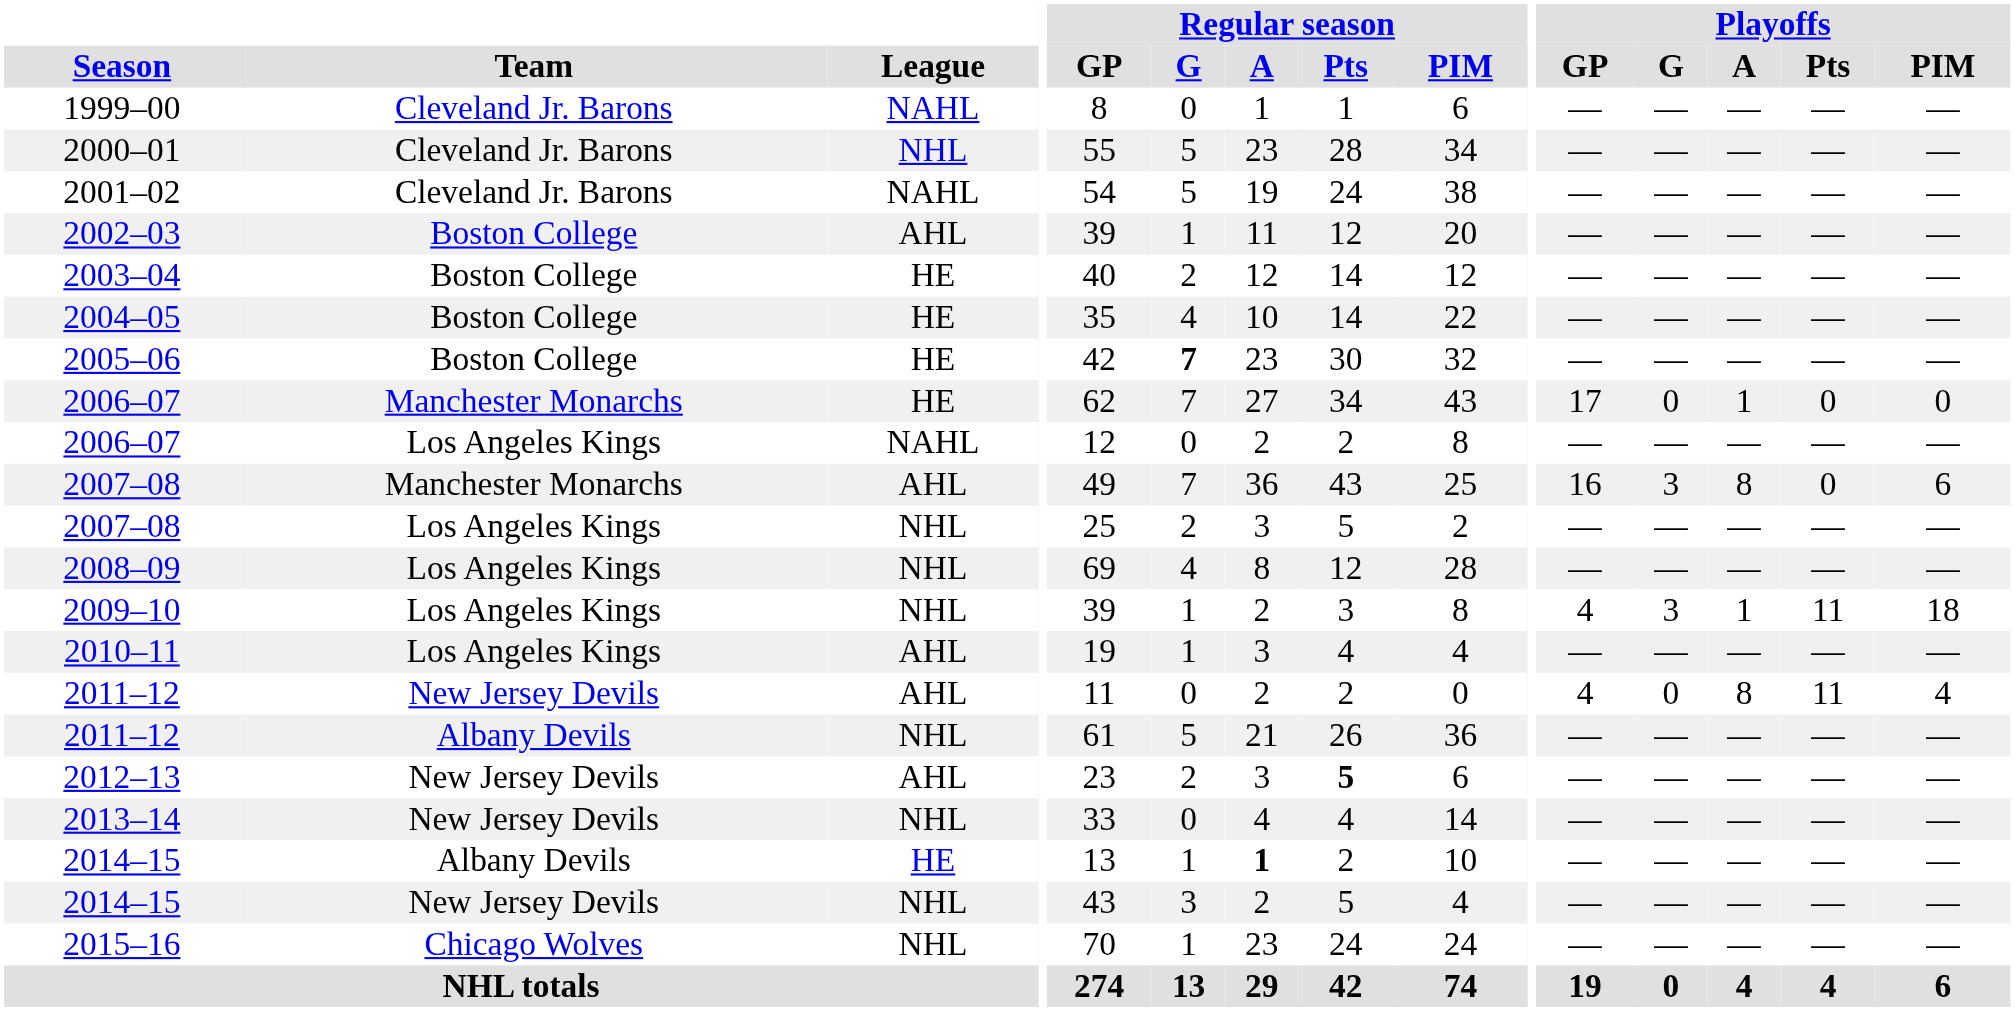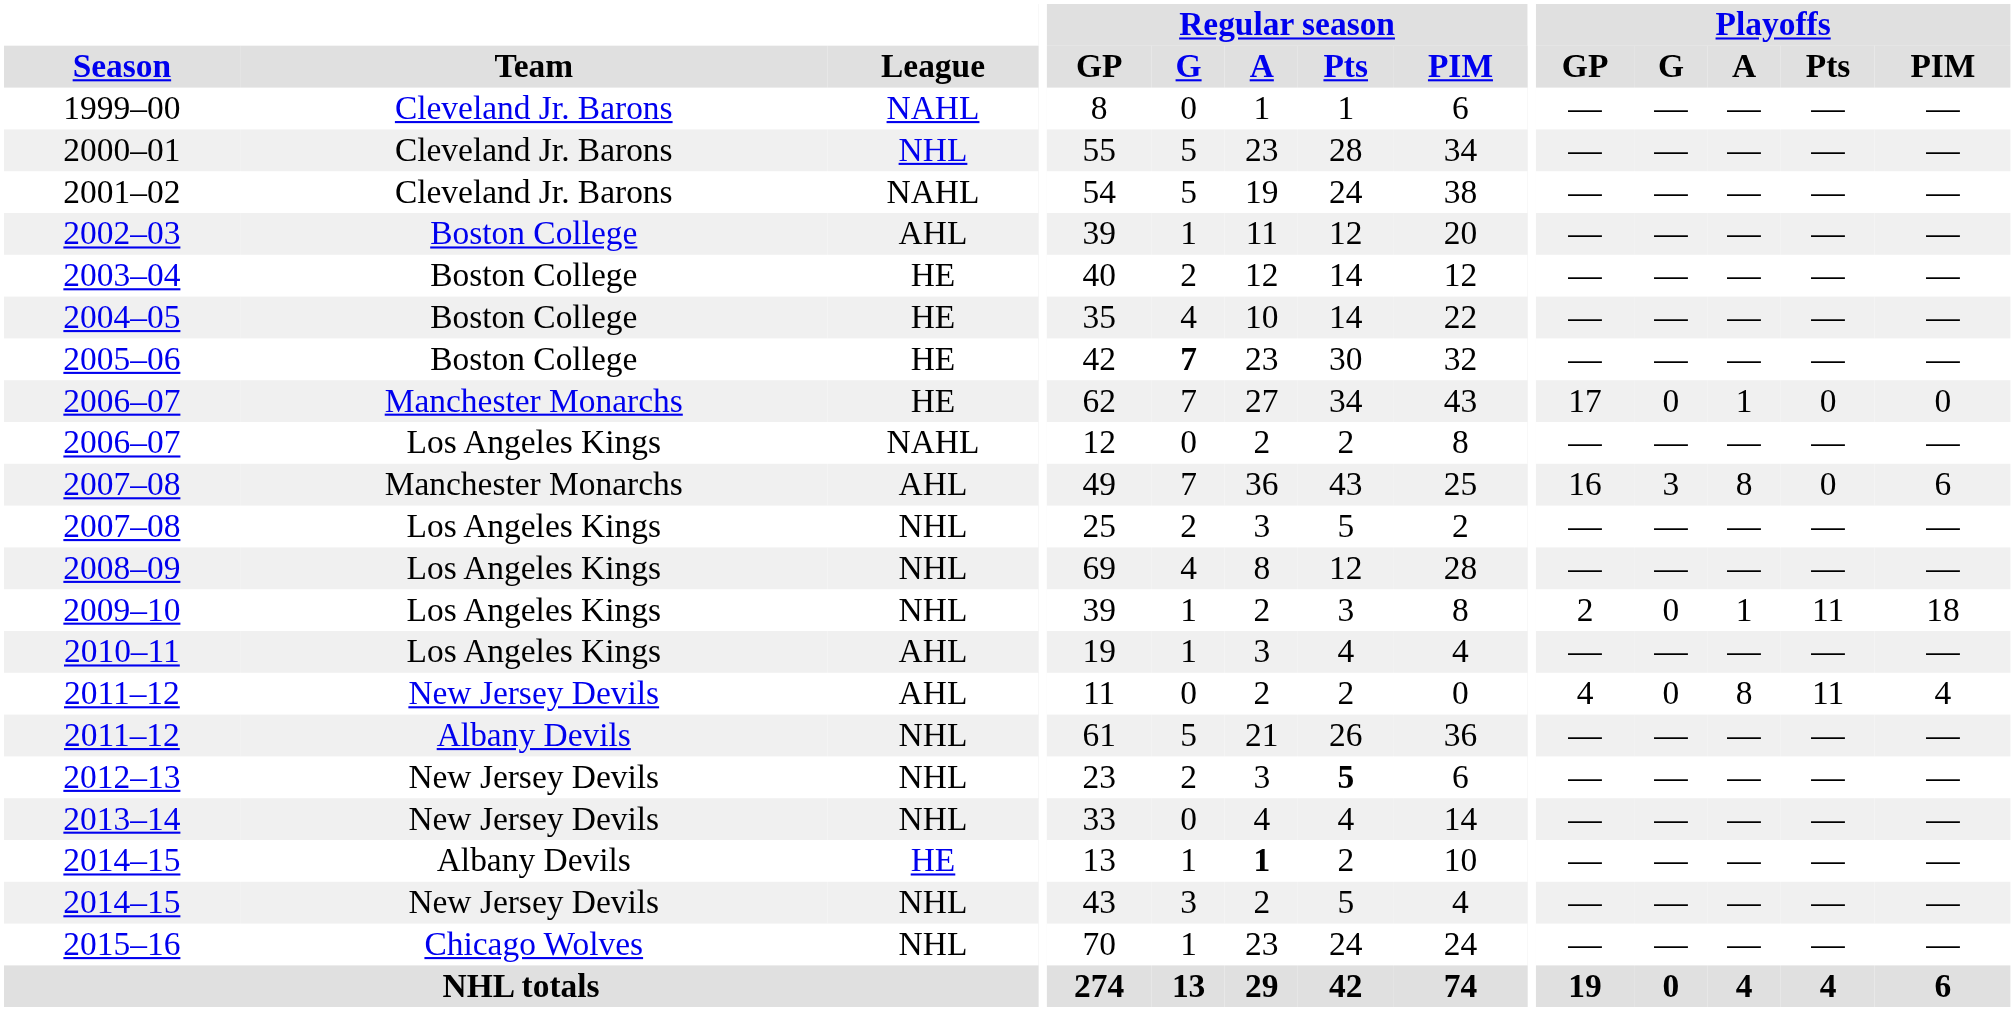2009–10 | Playoffs / GP: 4 -> 2
2009–10 | Playoffs / G: 3 -> 0
2012–13 | League: AHL -> NHL
